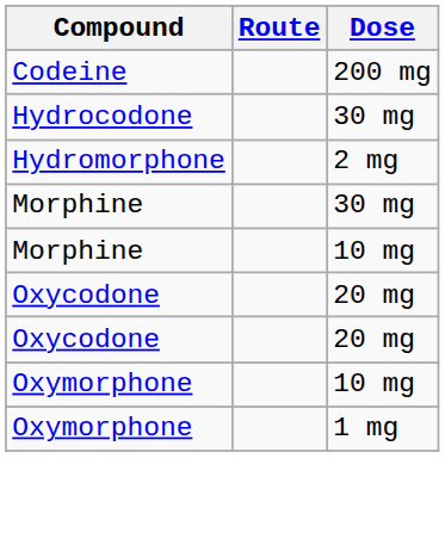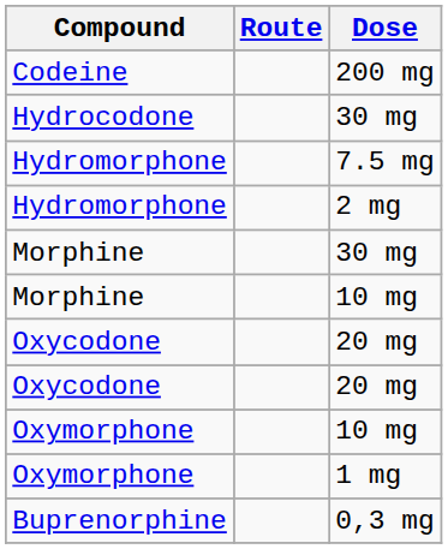+ row: Hydromorphone | 7.5 mg
+ row: Buprenorphine | 0,3 mg
